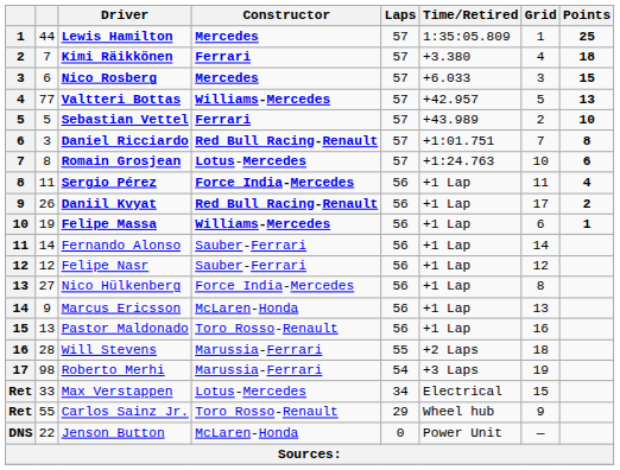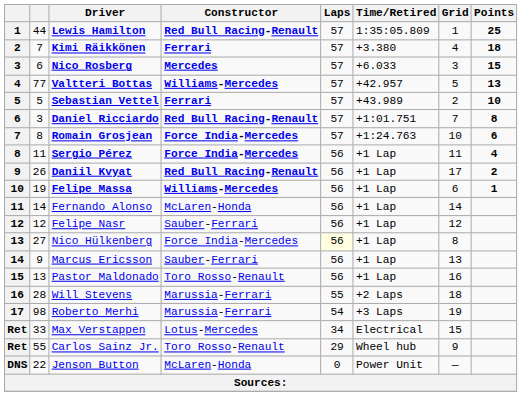Lewis Hamilton | Constructor: Mercedes -> Red Bull Racing-Renault
Romain Grosjean | Constructor: Lotus-Mercedes -> Force India-Mercedes
Fernando Alonso | Constructor: Sauber-Ferrari -> McLaren-Honda
Nico Hülkenberg | Laps: no background -> lightyellow background
Marcus Ericsson | Constructor: McLaren-Honda -> Sauber-Ferrari
